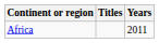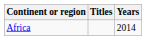Africa | Years: 2011 -> 2014
